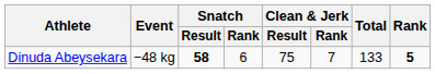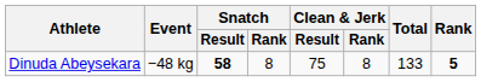Dinuda Abeysekara | Snatch / Rank: 6 -> 8
Dinuda Abeysekara | Clean & Jerk / Rank: 7 -> 8
